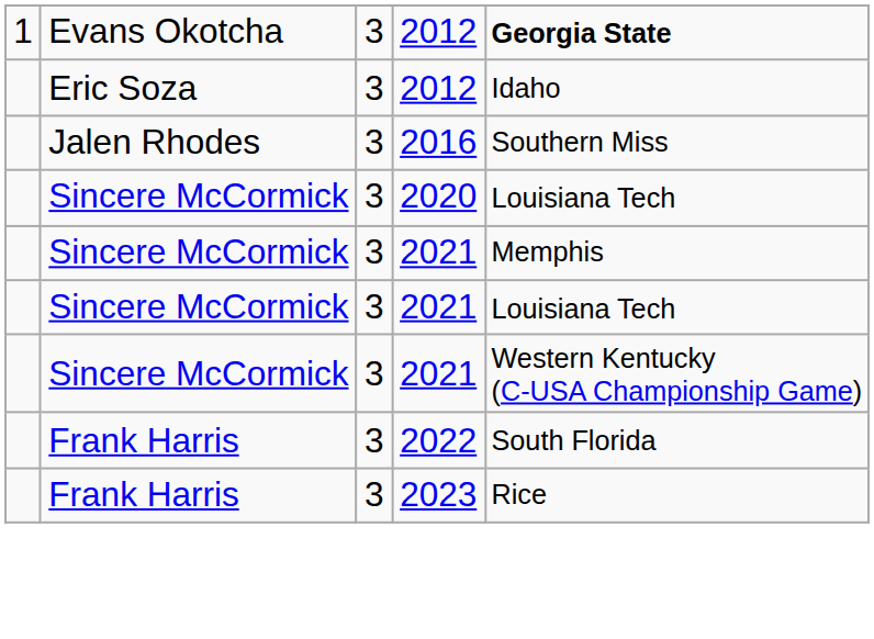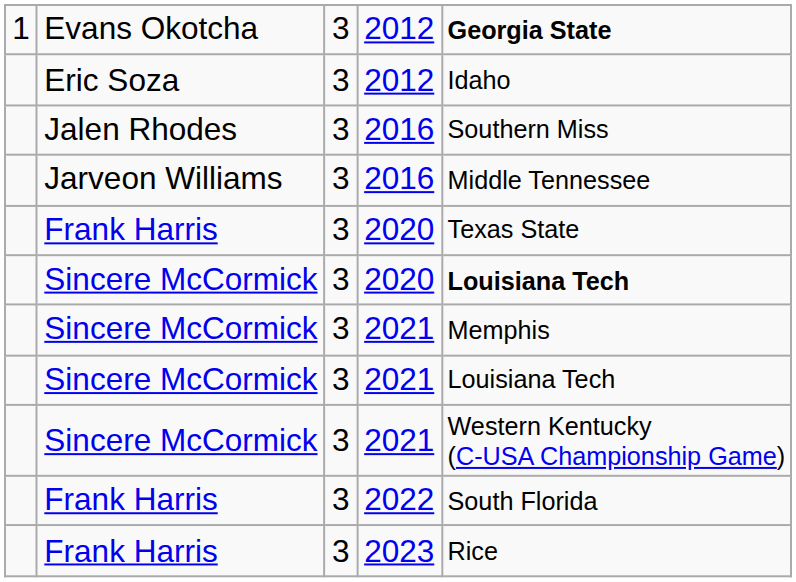+ row: Jarveon Williams | 3 | 2016 | Middle Tennessee
+ row: Frank Harris | 3 | 2020 | Texas State
Sincere McCormick / 2020 | column 5: normal -> bold
